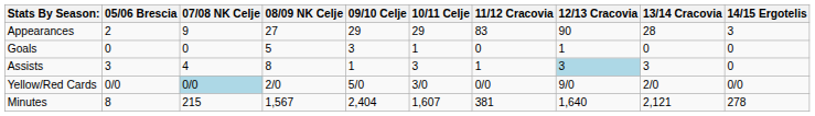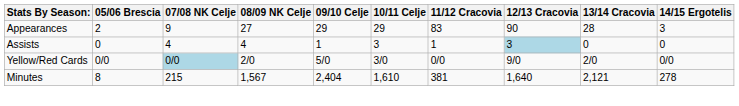- row: Goals | 0 | 0 | 5 | 3 | 1 | 0 | 1 | 0 | 0
Assists | 05/06 Brescia: 3 -> 0
Assists | 08/09 NK Celje: 8 -> 4
Assists | 13/14 Cracovia: 3 -> 0
Minutes | 10/11 Celje: 1,607 -> 1,610
